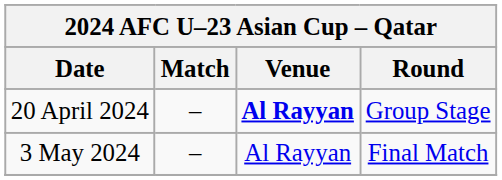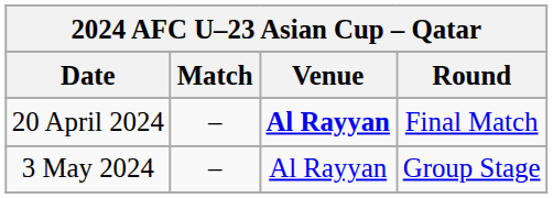20 April 2024 | Round: Group Stage -> Final Match
3 May 2024 | Round: Final Match -> Group Stage
